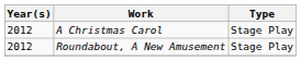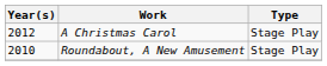Roundabout, A New Amusement | Year(s): 2012 -> 2010
